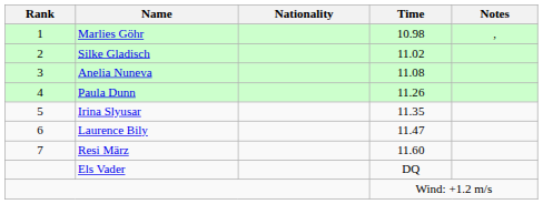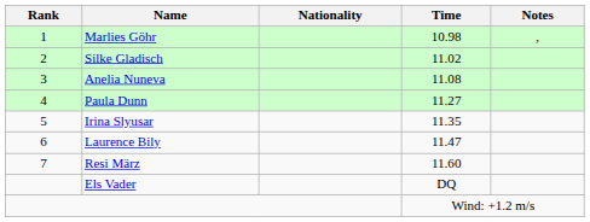Paula Dunn | Time: 11.26 -> 11.27
